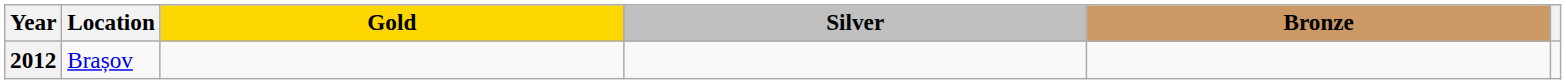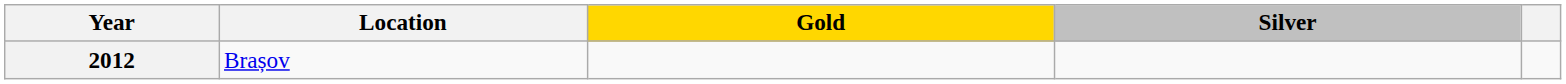- column: Bronze
